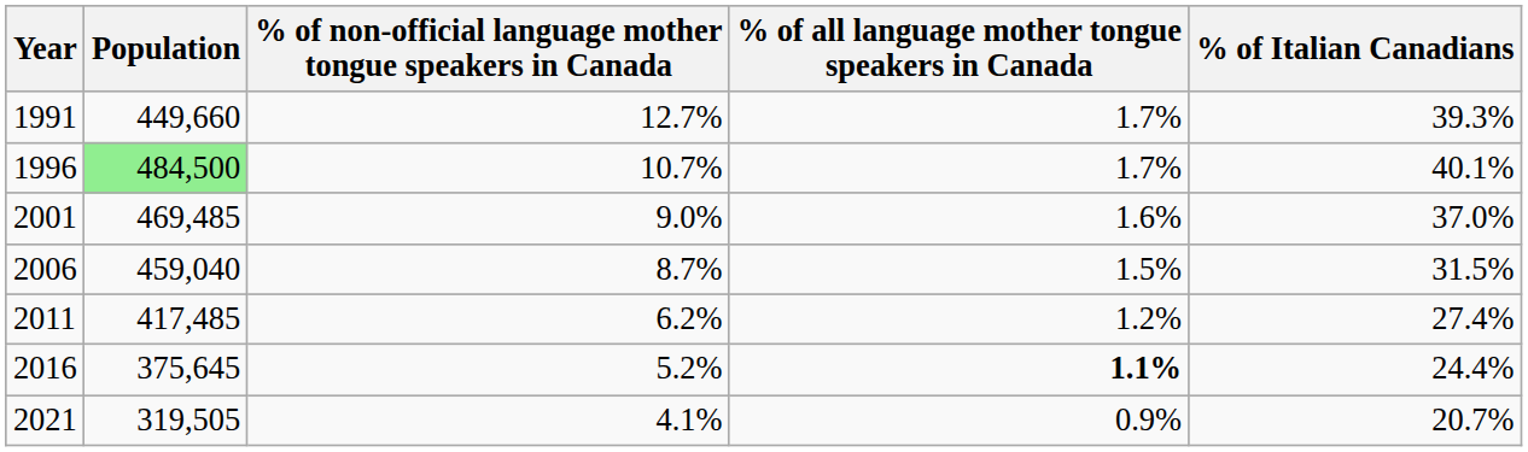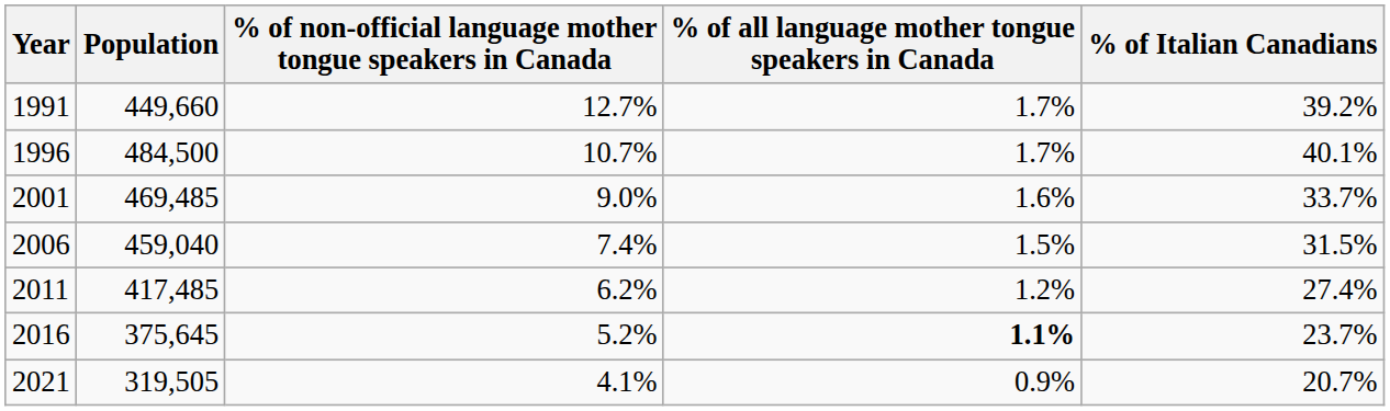1991 | % of Italian Canadians: 39.3% -> 39.2%
1996 | Population: lightgreen background -> no background
2001 | % of Italian Canadians: 37.0% -> 33.7%
2006 | % of non-official language mother tongue speakers in Canada: 8.7% -> 7.4%
2016 | % of Italian Canadians: 24.4% -> 23.7%
